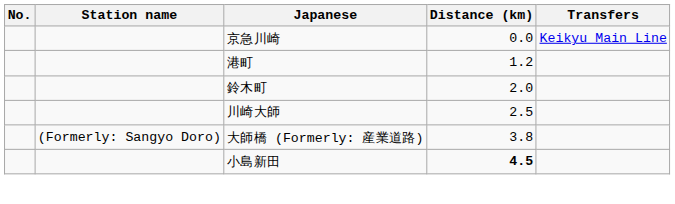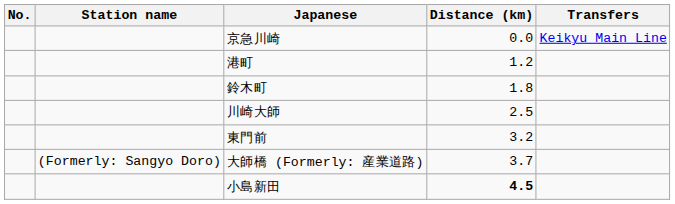鈴木町 | Distance (km): 2.0 -> 1.8
+ row: 東門前 | 3.2
大師橋 (Formerly: 産業道路) | Distance (km): 3.8 -> 3.7
